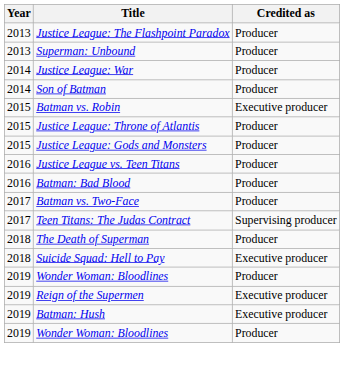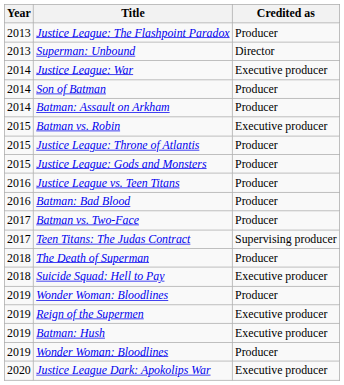Superman: Unbound | Credited as: Producer -> Director
Justice League: War | Credited as: Producer -> Executive producer
+ row: 2014 | Batman: Assault on Arkham | Producer
+ row: 2020 | Justice League Dark: Apokolips War | Executive producer
